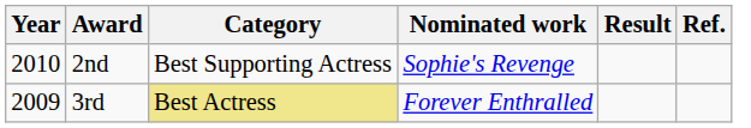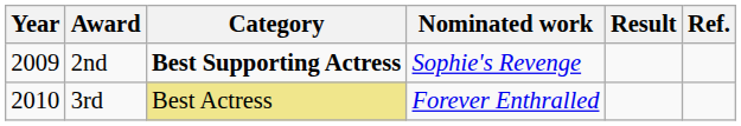2nd | Year: 2010 -> 2009
2nd | Category: normal -> bold
3rd | Year: 2009 -> 2010
